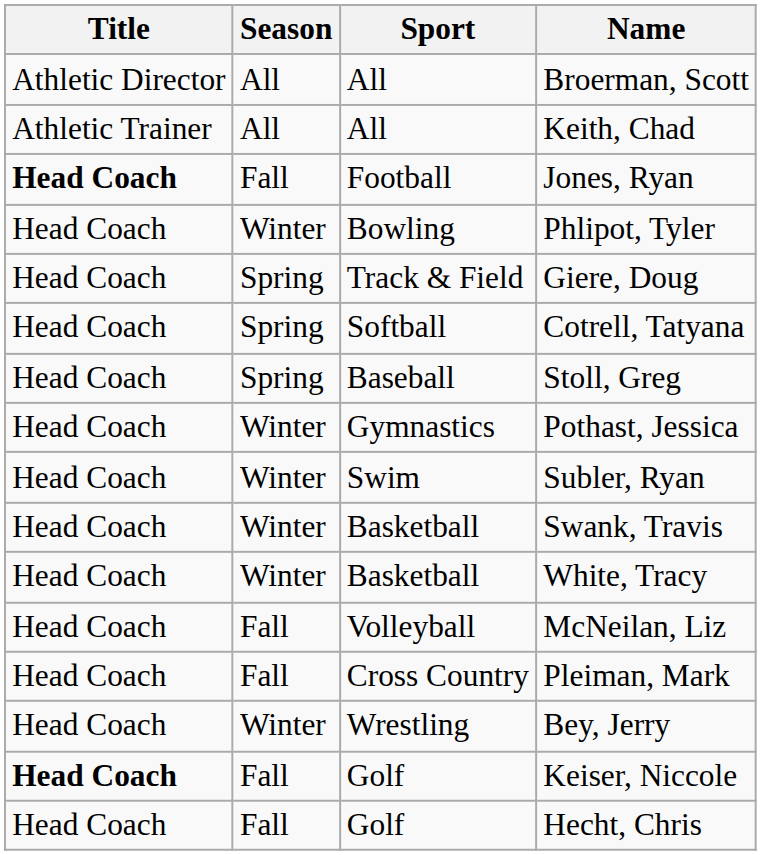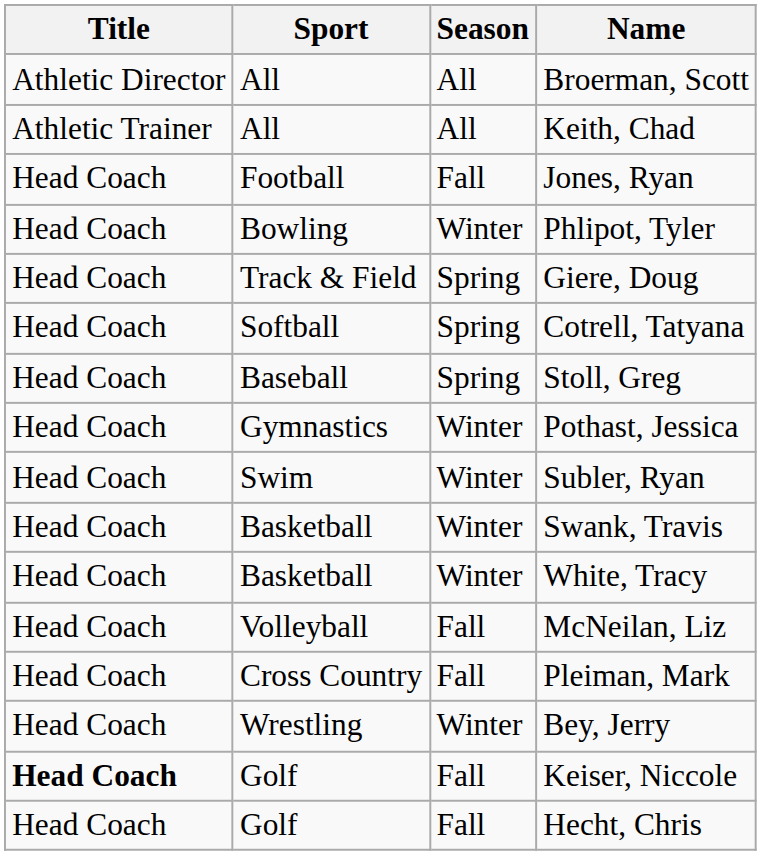columns swapped: Sport <-> Season
Jones, Ryan | Title: bold -> normal
